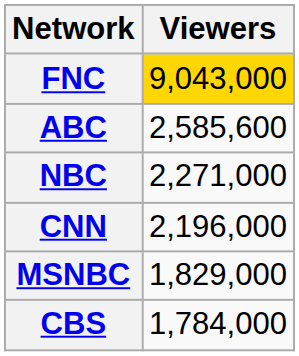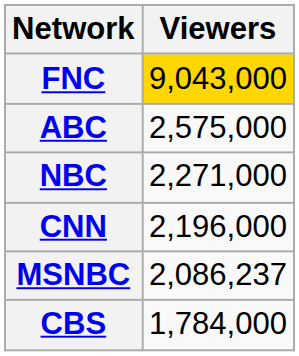ABC | Viewers: 2,585,600 -> 2,575,000
MSNBC | Viewers: 1,829,000 -> 2,086,237
